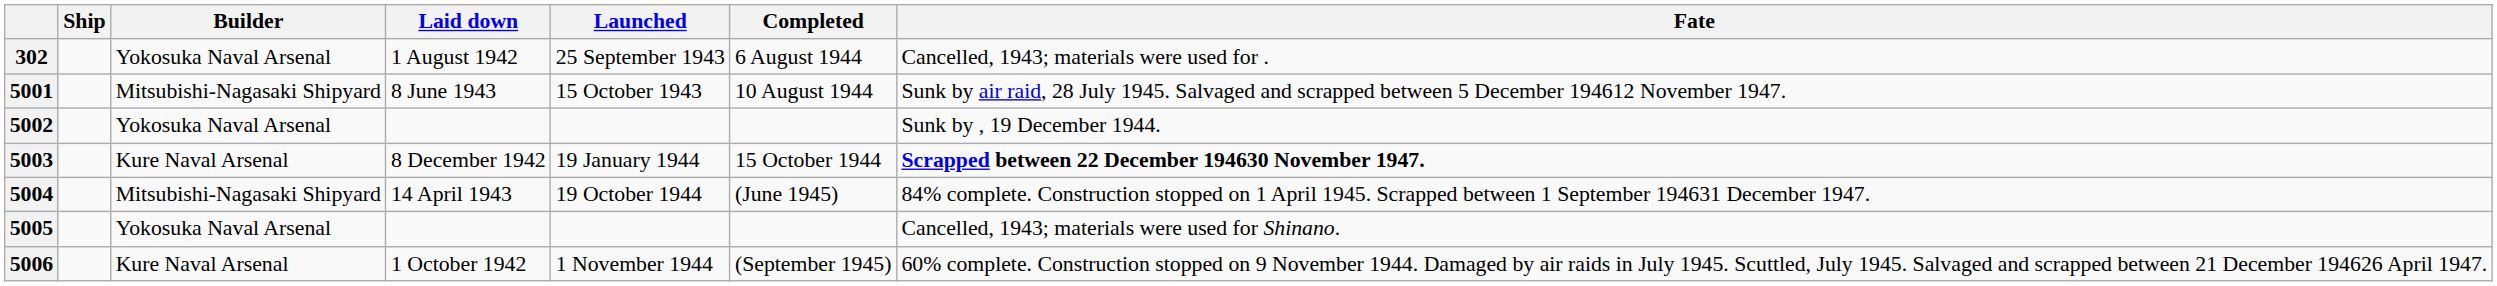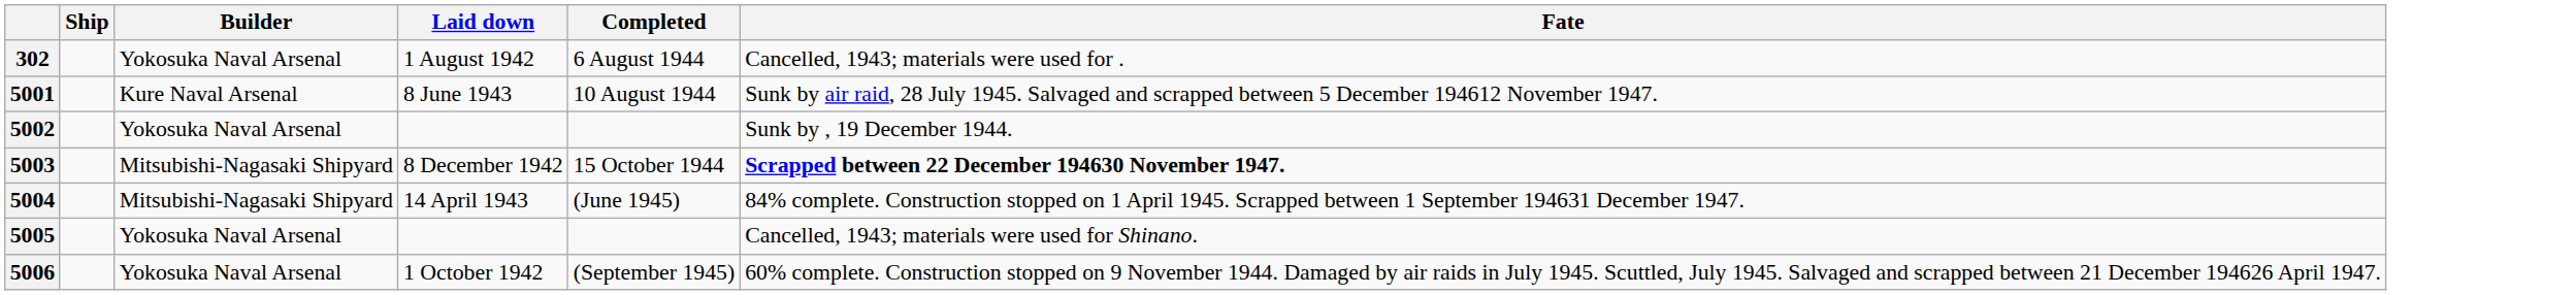- column: Launched | 25 September 1943 | 15 October 1943 | 19 January 1944 | 19 October 1944 | 1 November 1944
5001 | Builder: Mitsubishi-Nagasaki Shipyard -> Kure Naval Arsenal
5003 | Builder: Kure Naval Arsenal -> Mitsubishi-Nagasaki Shipyard
5006 | Builder: Kure Naval Arsenal -> Yokosuka Naval Arsenal
